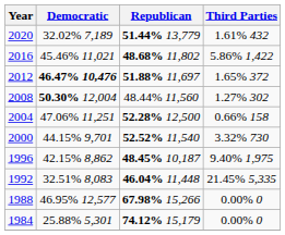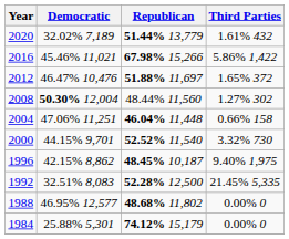2016 | Republican: 48.68% 11,802 -> 67.98% 15,266
2012 | Democratic: bold -> normal
2004 | Republican: 52.28% 12,500 -> 46.04% 11,448
1992 | Republican: 46.04% 11,448 -> 52.28% 12,500
1988 | Republican: 67.98% 15,266 -> 48.68% 11,802
